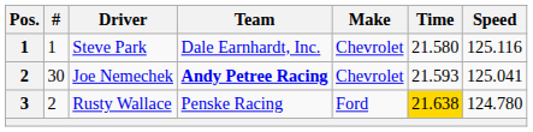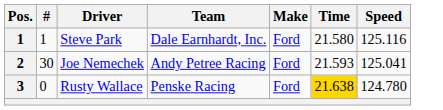Steve Park | Make: Chevrolet -> Ford
Joe Nemechek | Team: bold -> normal
Joe Nemechek | Make: Chevrolet -> Ford
Rusty Wallace | #: 2 -> 0
